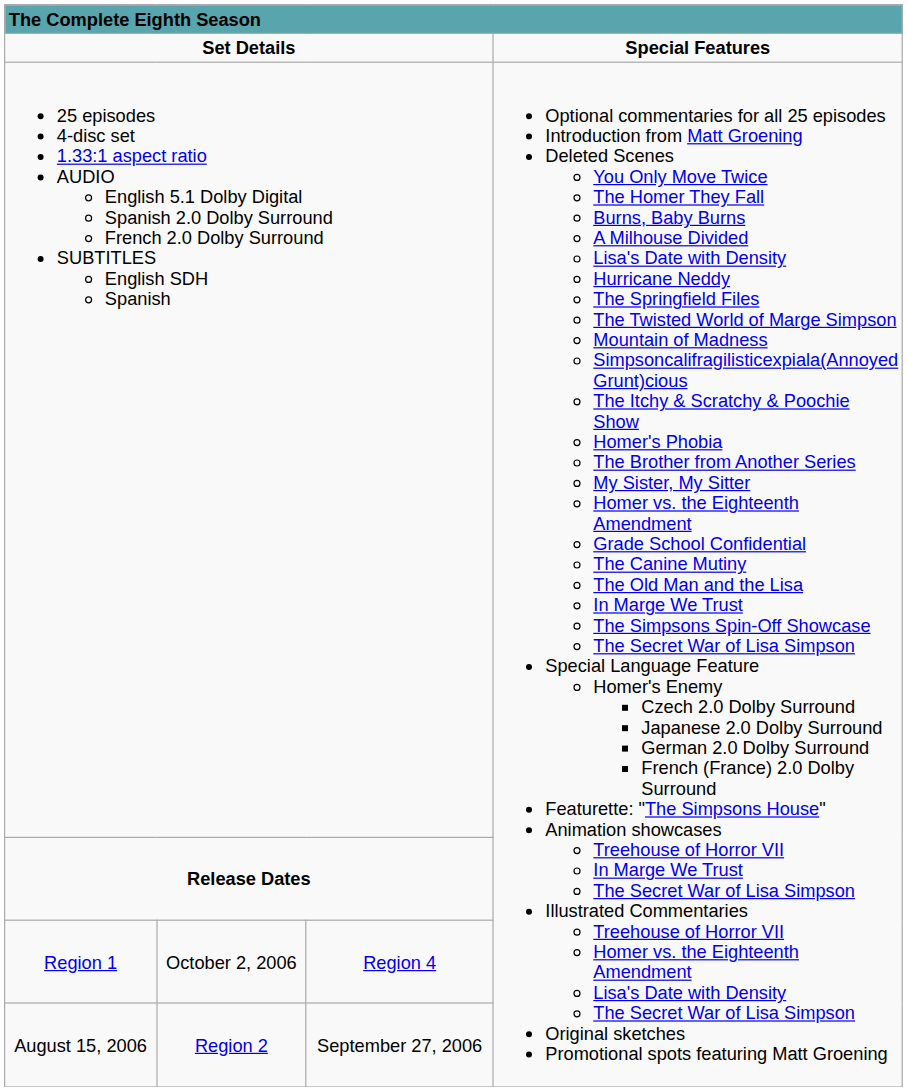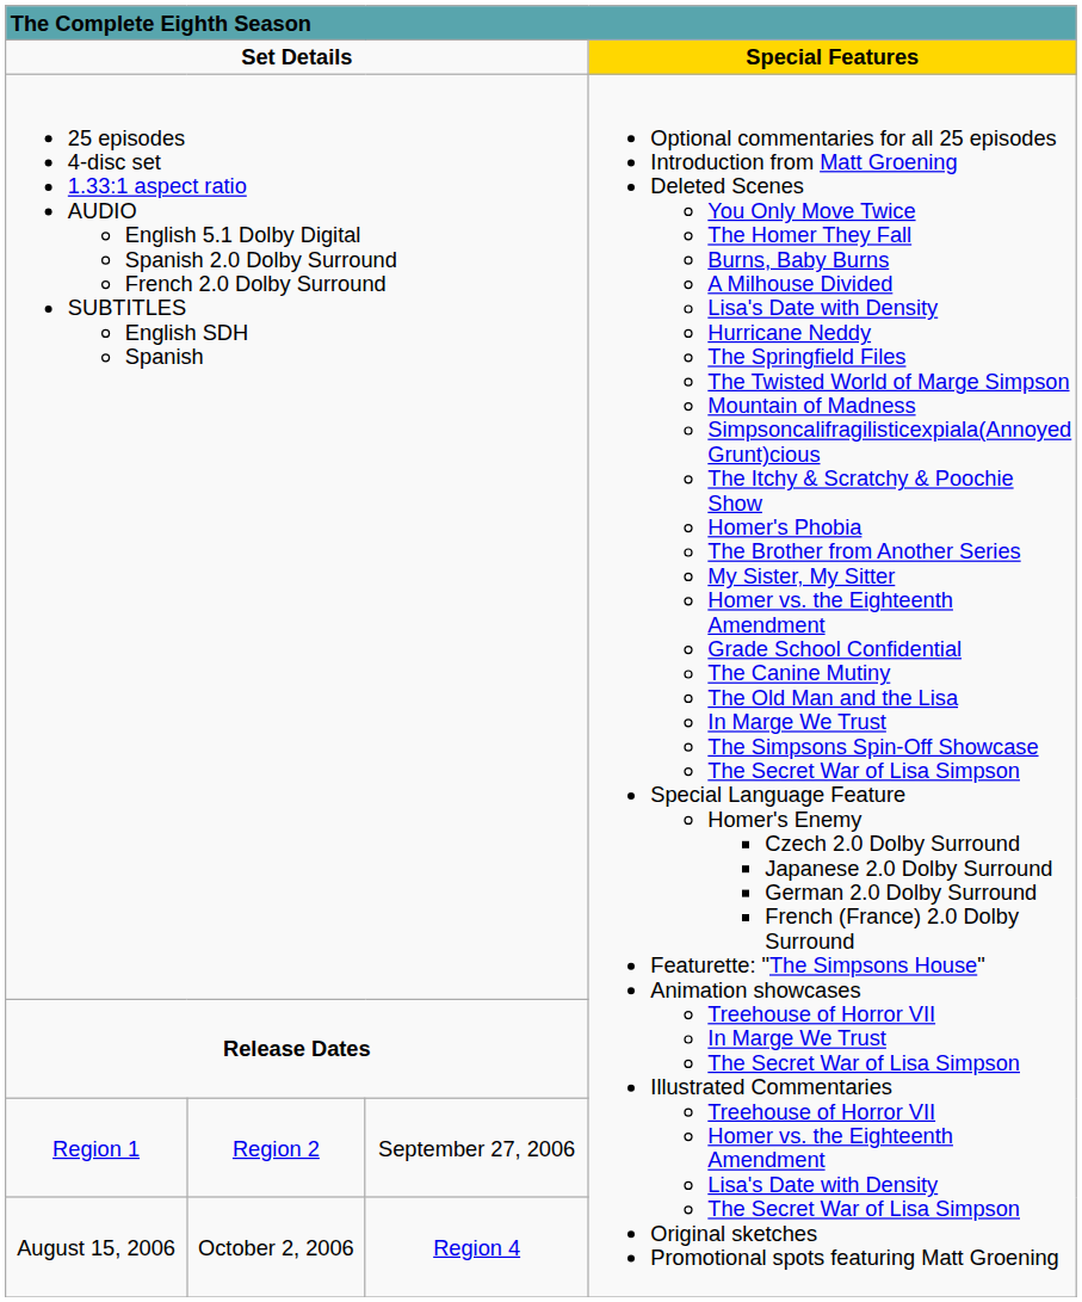Set Details | column 4: no background -> gold background
Region 1 | column 2: October 2, 2006 -> Region 2
Region 1 | column 3: Region 4 -> September 27, 2006
August 15, 2006 | column 2: Region 2 -> October 2, 2006
August 15, 2006 | column 3: September 27, 2006 -> Region 4
